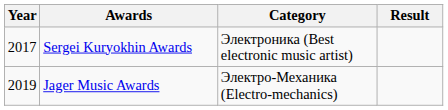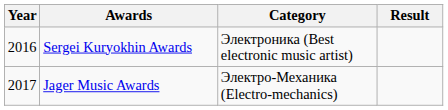Sergei Kuryokhin Awards | Year: 2017 -> 2016
Jager Music Awards | Year: 2019 -> 2017
